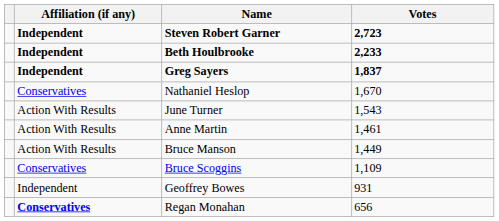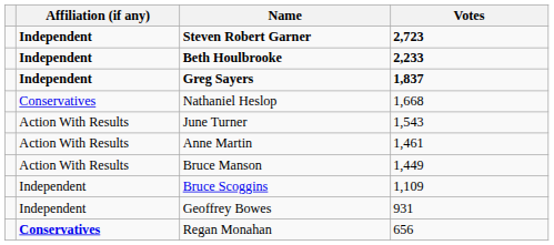Nathaniel Heslop | Votes: 1,670 -> 1,668
Bruce Scoggins | Affiliation (if any): Conservatives -> Independent
